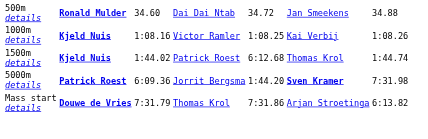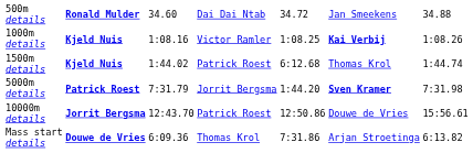1000m details | column 6: normal -> bold
5000m details | column 3: 6:09.36 -> 7:31.79
+ row: 10000m details | Jorrit Bergsma | 12:43.70 | Patrick Roest | 12:50.86 | Douwe de Vries | 15:56.61
Mass start details | column 3: 7:31.79 -> 6:09.36
